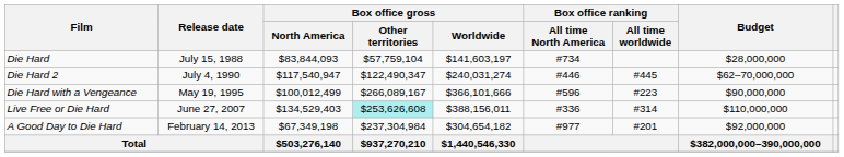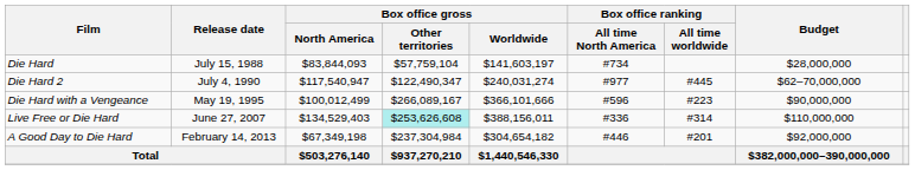Die Hard 2 | Box office ranking / All time North America: #446 -> #977
A Good Day to Die Hard | Box office ranking / All time North America: #977 -> #446
